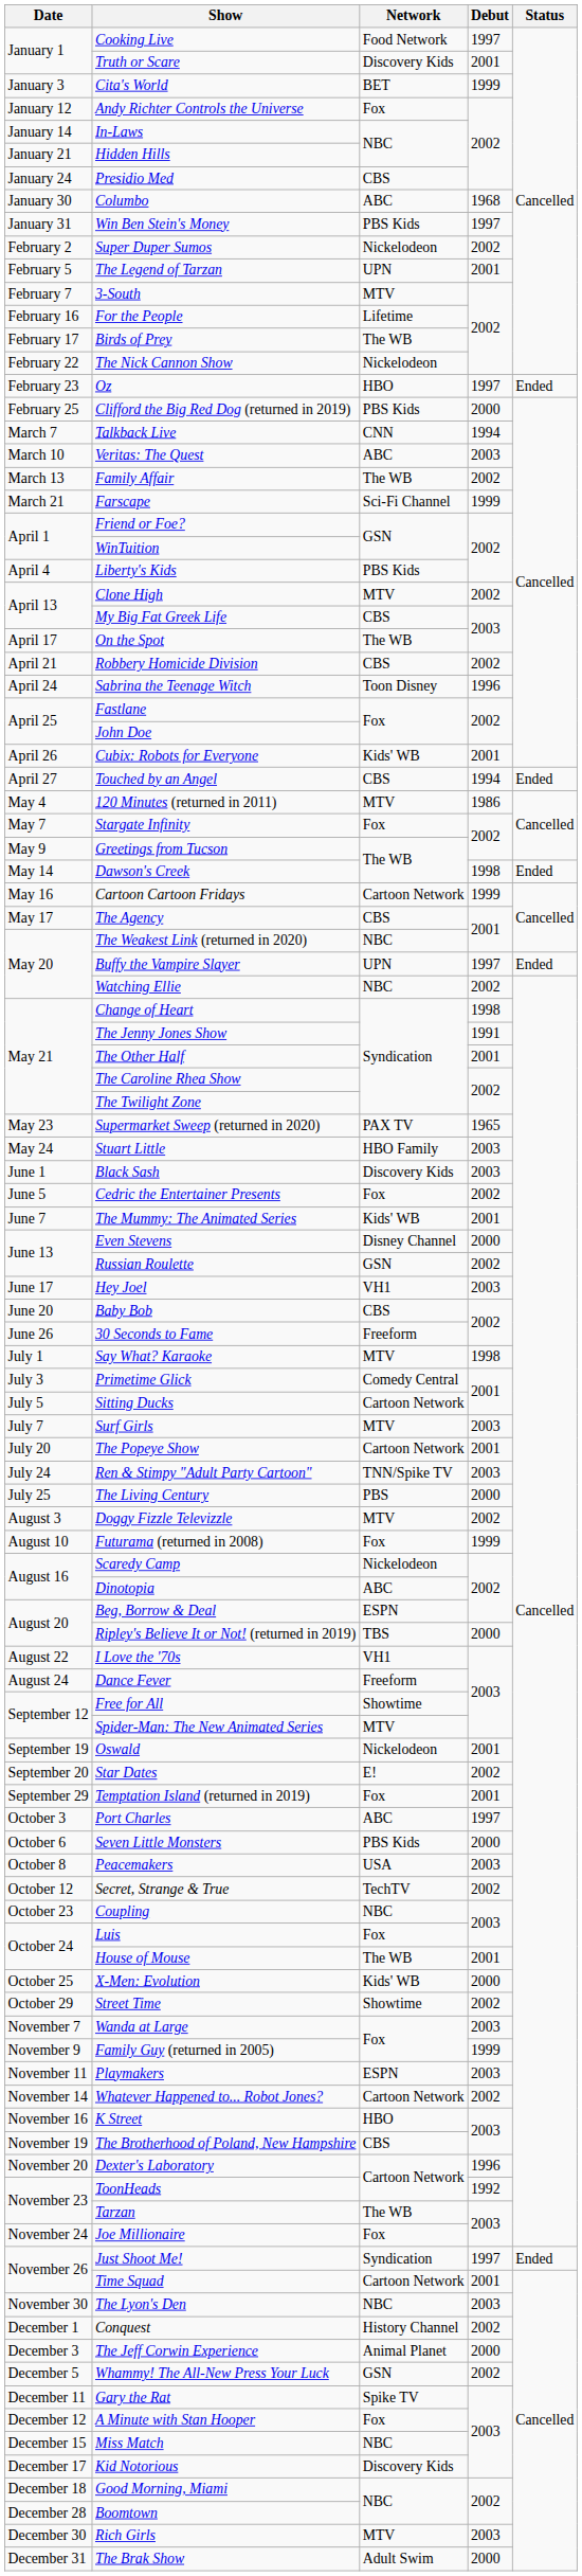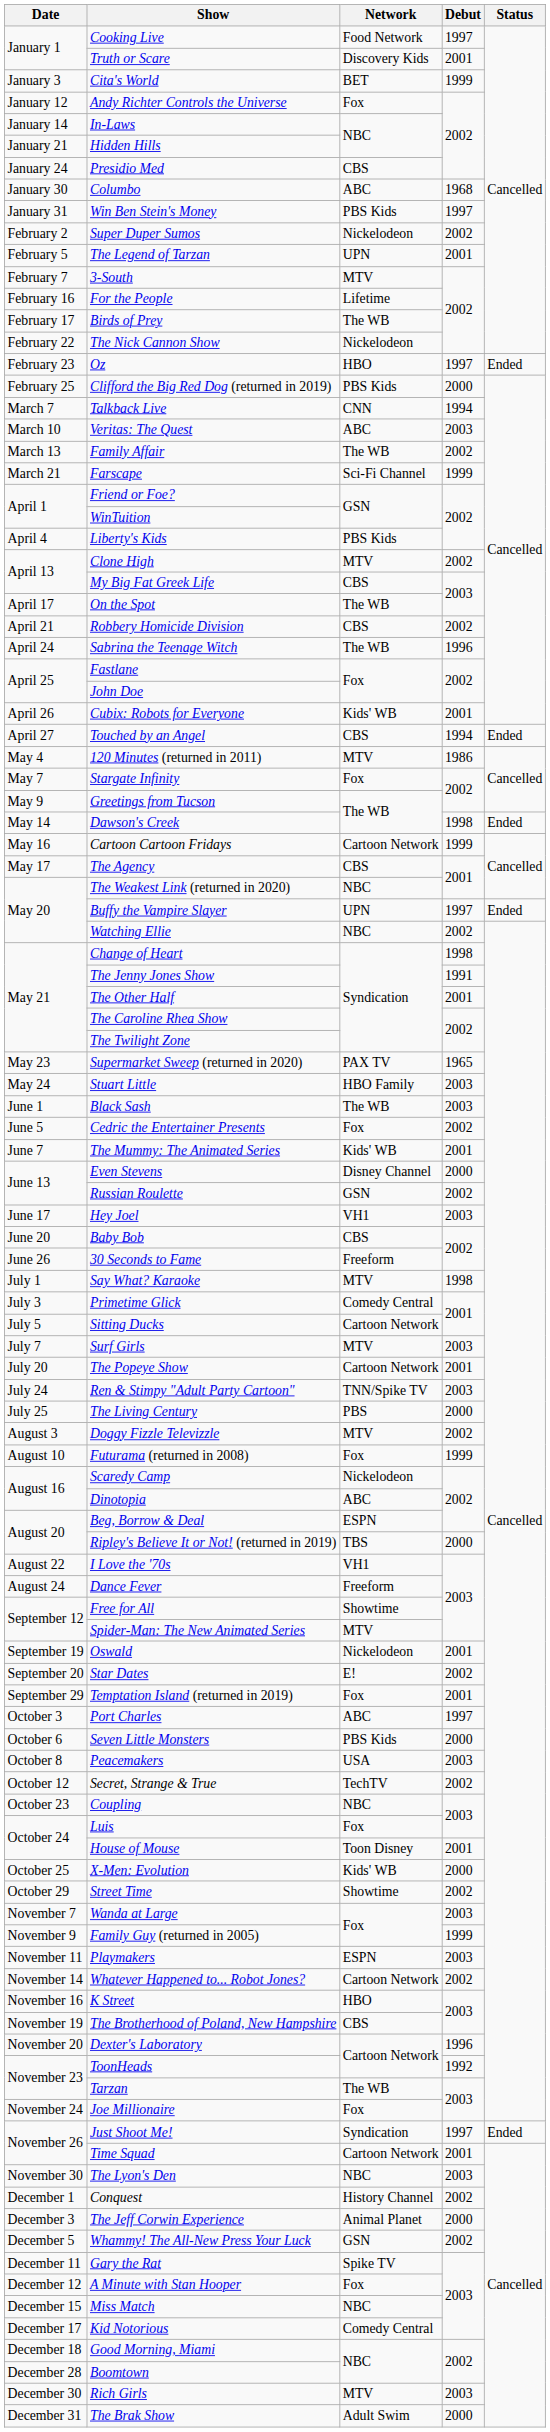Sabrina the Teenage Witch | Network: Toon Disney -> The WB
Black Sash | Network: Discovery Kids -> The WB
House of Mouse | Network: The WB -> Toon Disney
Kid Notorious | Network: Discovery Kids -> Comedy Central
